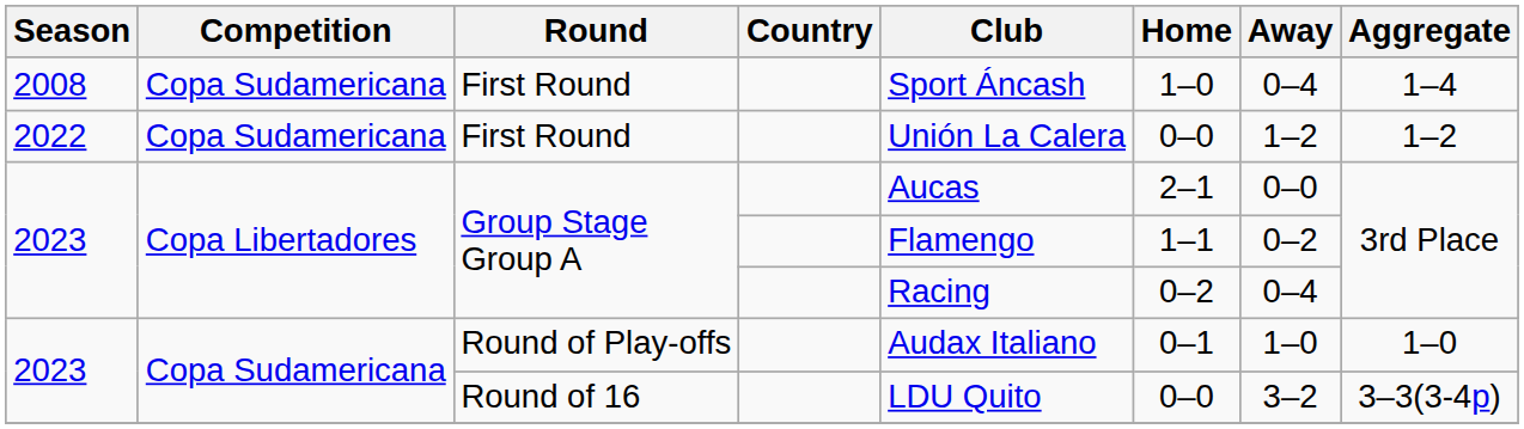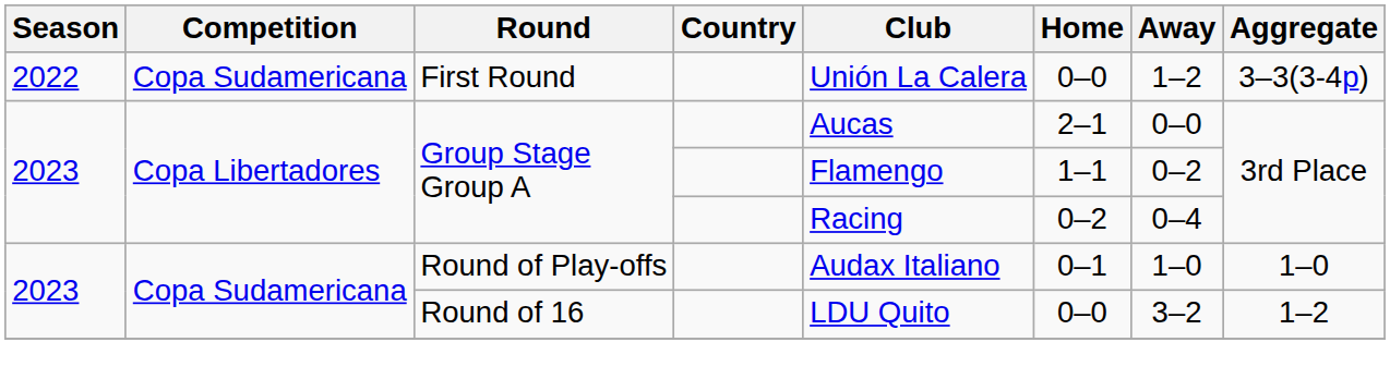- row: 2008 | Copa Sudamericana | First Round | Sport Áncash | 1–0 | 0–4 | 1–4
2022 / First Round | Aggregate: 1–2 -> 3–3(3-4p)
Round of 16 | Aggregate: 3–3(3-4p) -> 1–2
